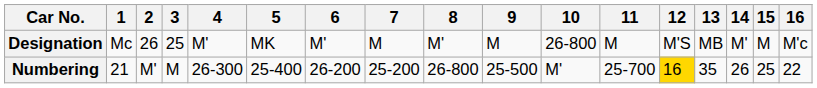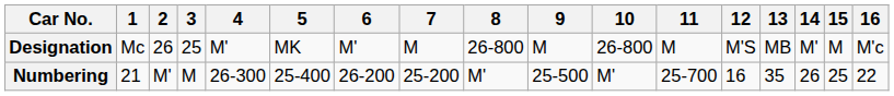Designation | 8: M' -> 26-800
Numbering | 8: 26-800 -> M'
Numbering | 12: gold background -> no background
